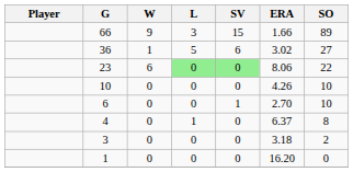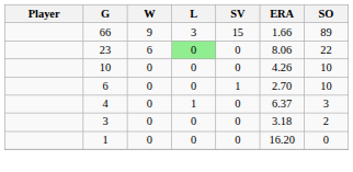- row: 36 | 1 | 5 | 6 | 3.02 | 27
23 | SV: lightgreen background -> no background
4 | SO: 8 -> 3
